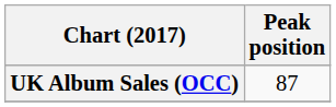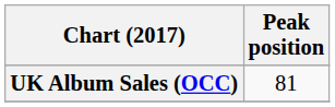UK Album Sales (OCC) | Peak position: 87 -> 81
